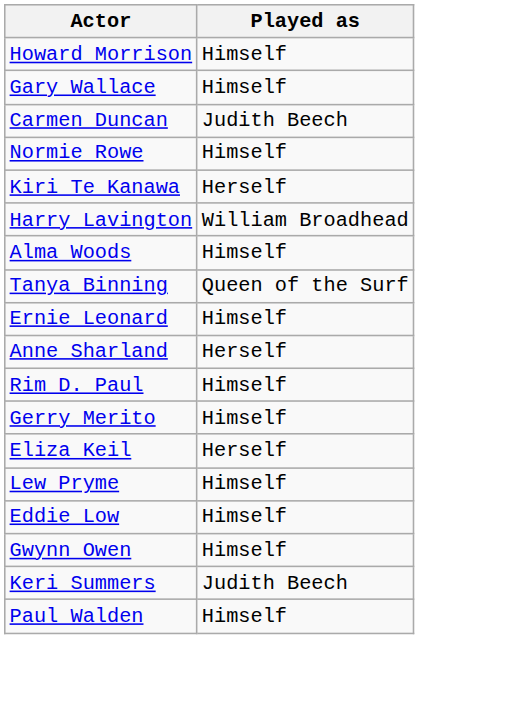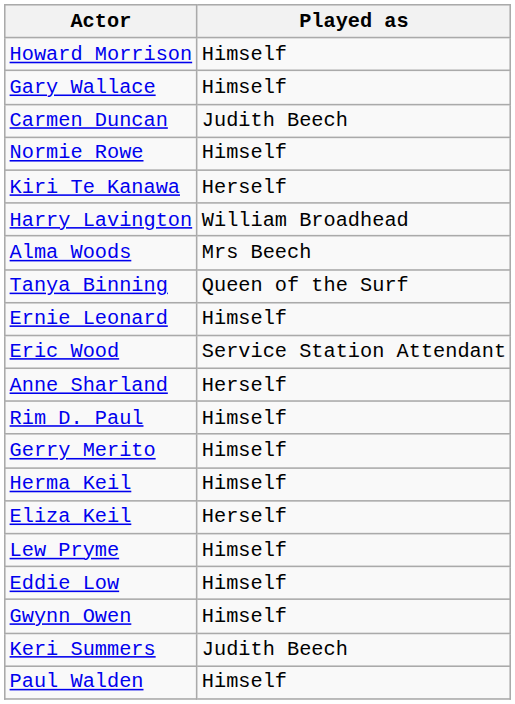Alma Woods | Played as: Himself -> Mrs Beech
+ row: Eric Wood | Service Station Attendant
+ row: Herma Keil | Himself
